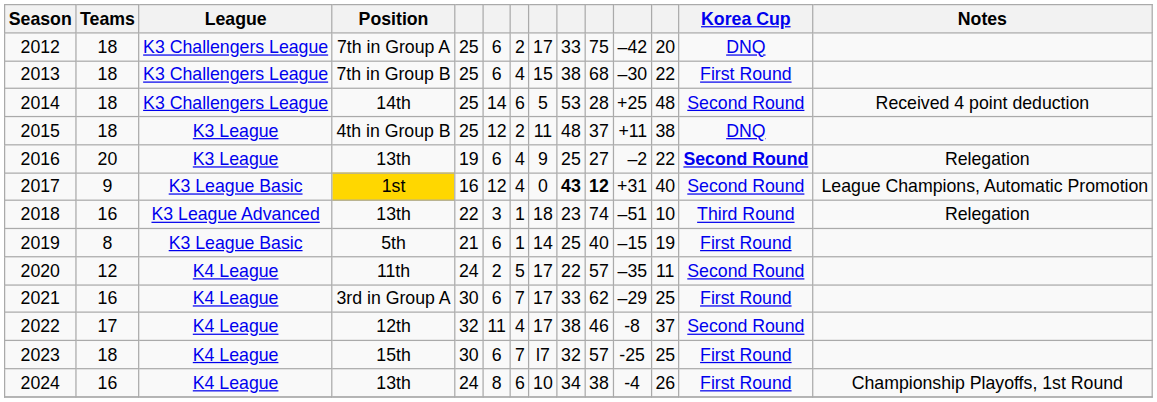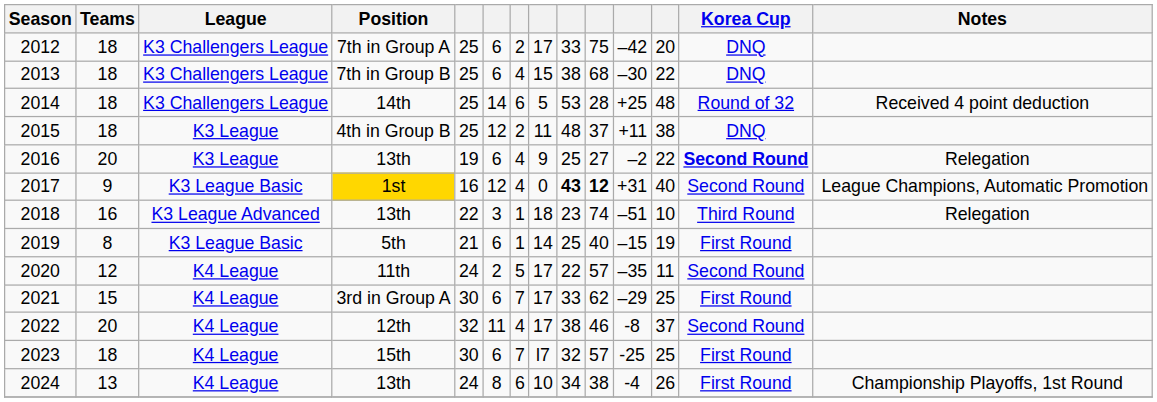2013 | Korea Cup: First Round -> DNQ
2014 | Korea Cup: Second Round -> Round of 32
2021 | Teams: 16 -> 15
2022 | Teams: 17 -> 20
2024 | Teams: 16 -> 13
